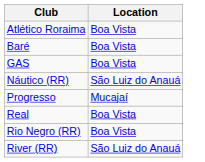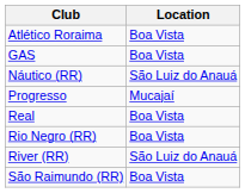- row: Baré | Boa Vista
+ row: São Raimundo (RR) | Boa Vista
